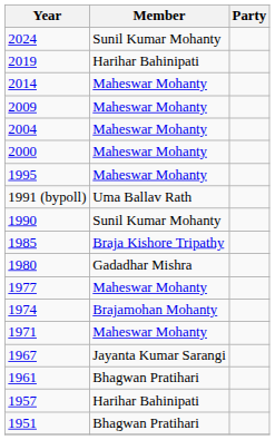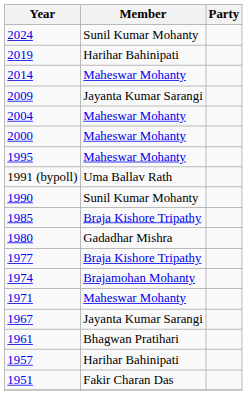2009 | Member: Maheswar Mohanty -> Jayanta Kumar Sarangi
1977 | Member: Maheswar Mohanty -> Braja Kishore Tripathy
1951 | Member: Bhagwan Pratihari -> Fakir Charan Das
